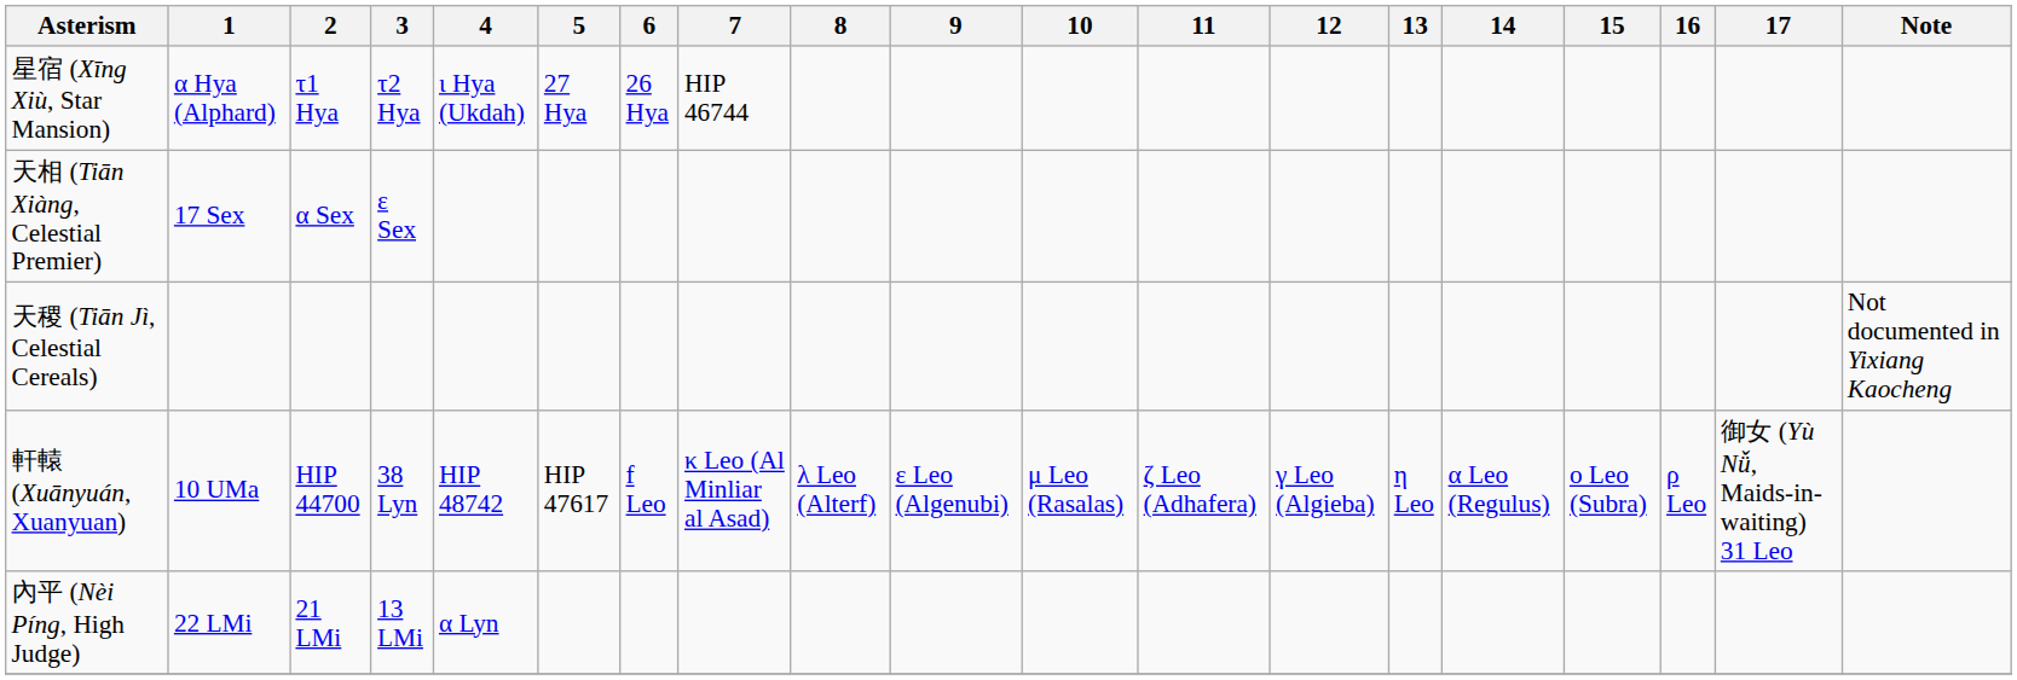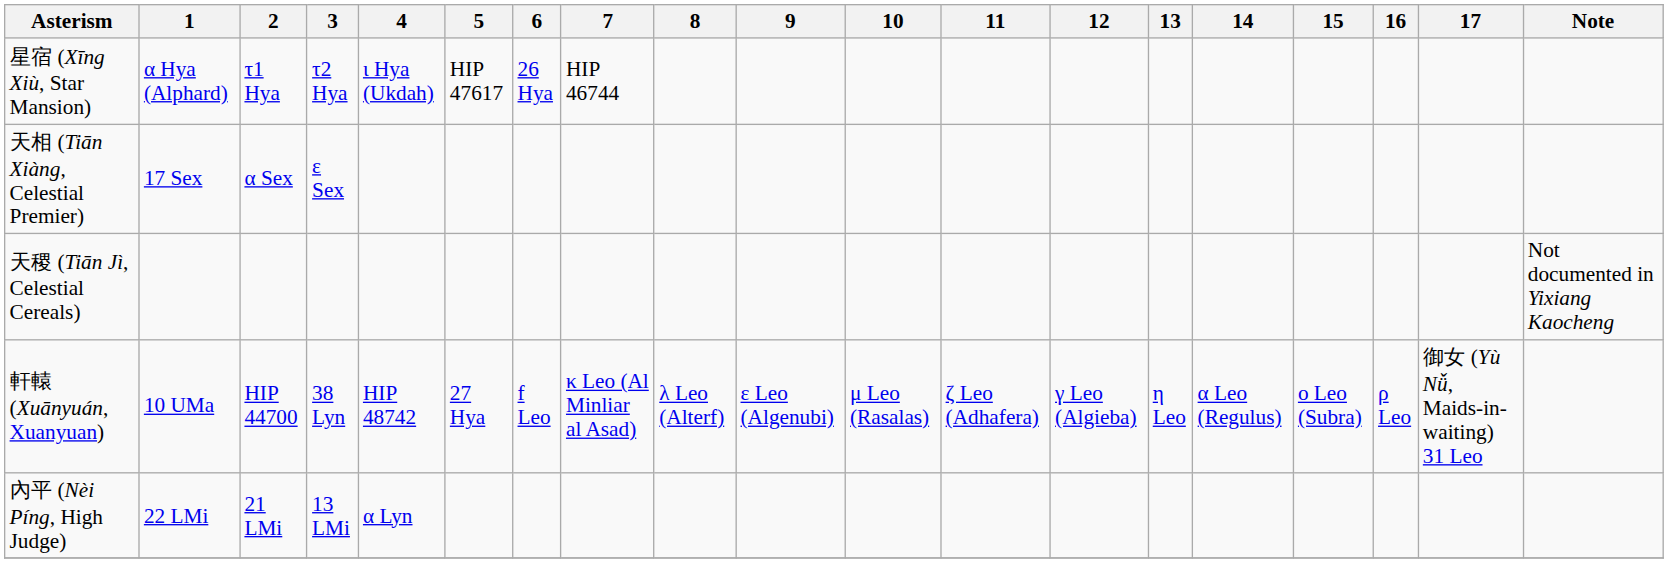星宿 (Xīng Xiù, Star Mansion) | 5: 27 Hya -> HIP 47617
軒轅 (Xuānyuán, Xuanyuan) | 5: HIP 47617 -> 27 Hya
